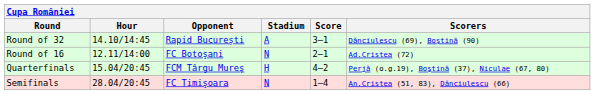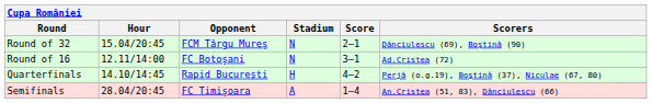Round of 32 | Hour: 14.10/14:45 -> 15.04/20:45
Round of 32 | Opponent: Rapid București -> FCM Târgu Mureş
Round of 32 | Stadium: A -> N
Round of 32 | Score: 3–1 -> 2–1
Round of 16 | Score: 2–1 -> 3–1
Quarterfinals | Hour: 15.04/20:45 -> 14.10/14:45
Quarterfinals | Opponent: FCM Târgu Mureş -> Rapid București
Semifinals | Stadium: N -> A
